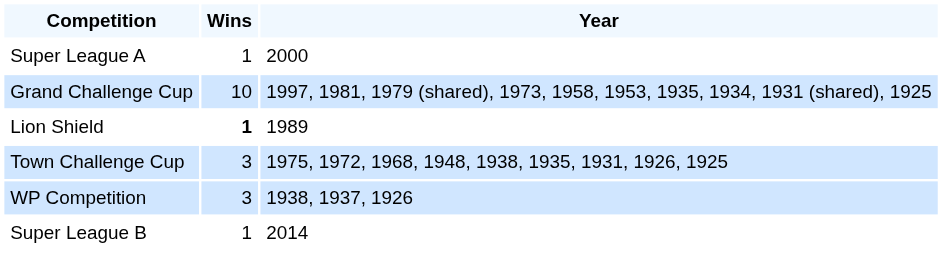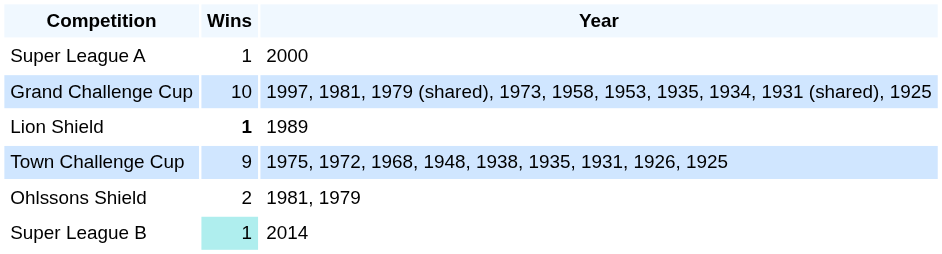Town Challenge Cup | Wins: 3 -> 9
+ row: Ohlssons Shield | 2 | 1981, 1979
- row: WP Competition | 3 | 1938, 1937, 1926
Super League B | Wins: no background -> paleturquoise background
